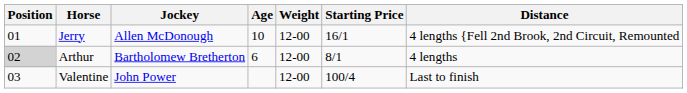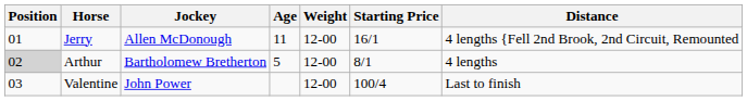Jerry | Age: 10 -> 11
Arthur | Age: 6 -> 5
